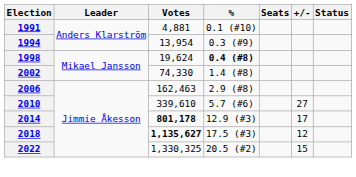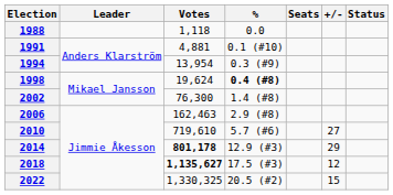+ row: 1988 | 1,118 | 0.0
2002 | Votes: 74,330 -> 76,300
2010 | Votes: 339,610 -> 719,610
2014 | +/-: 17 -> 29
